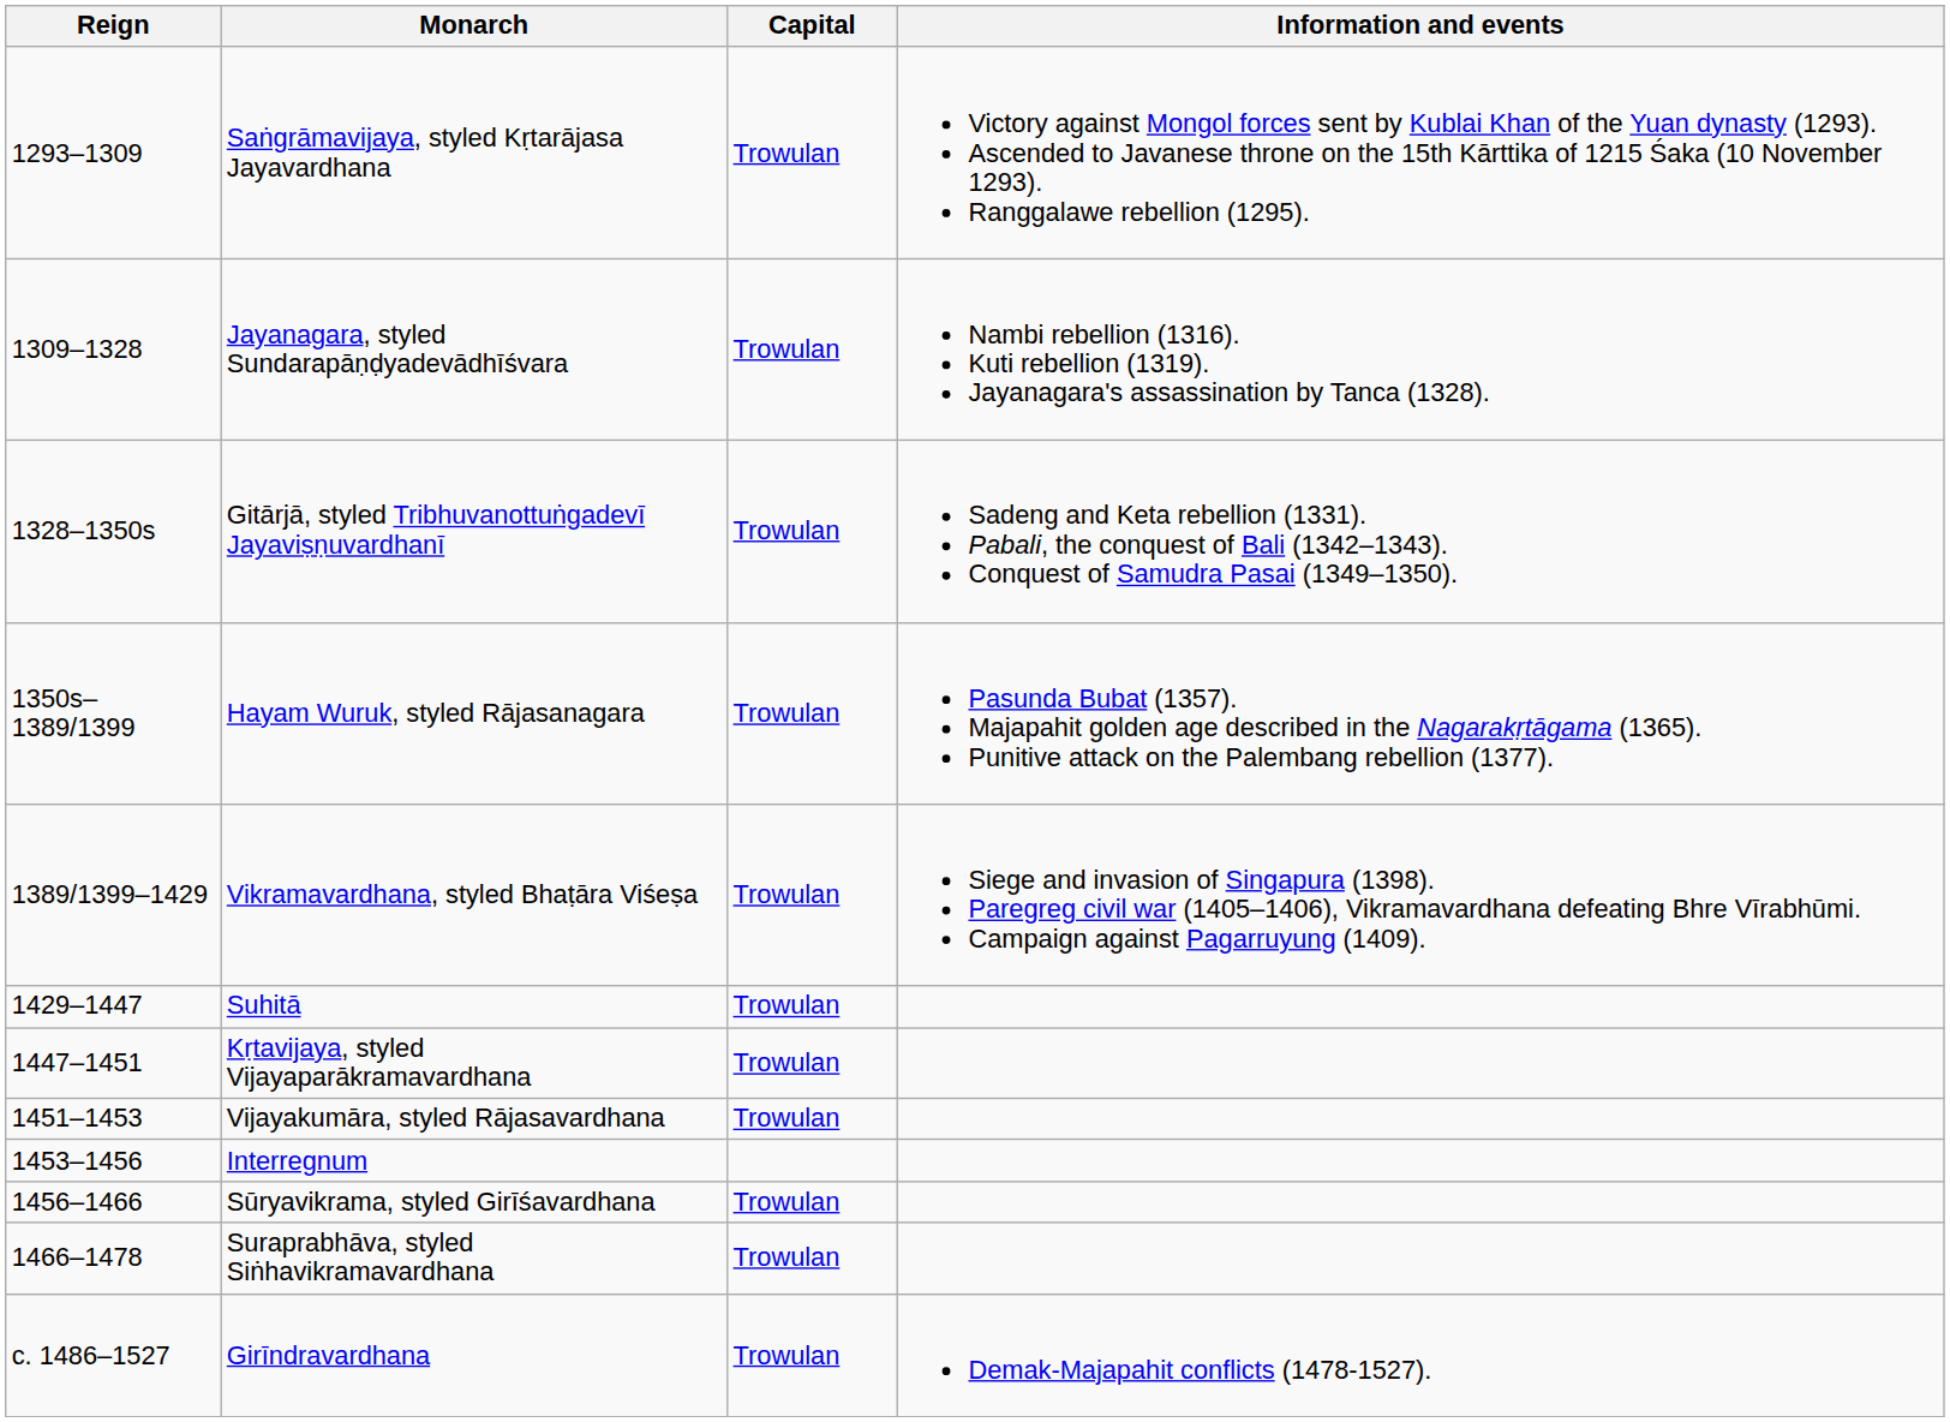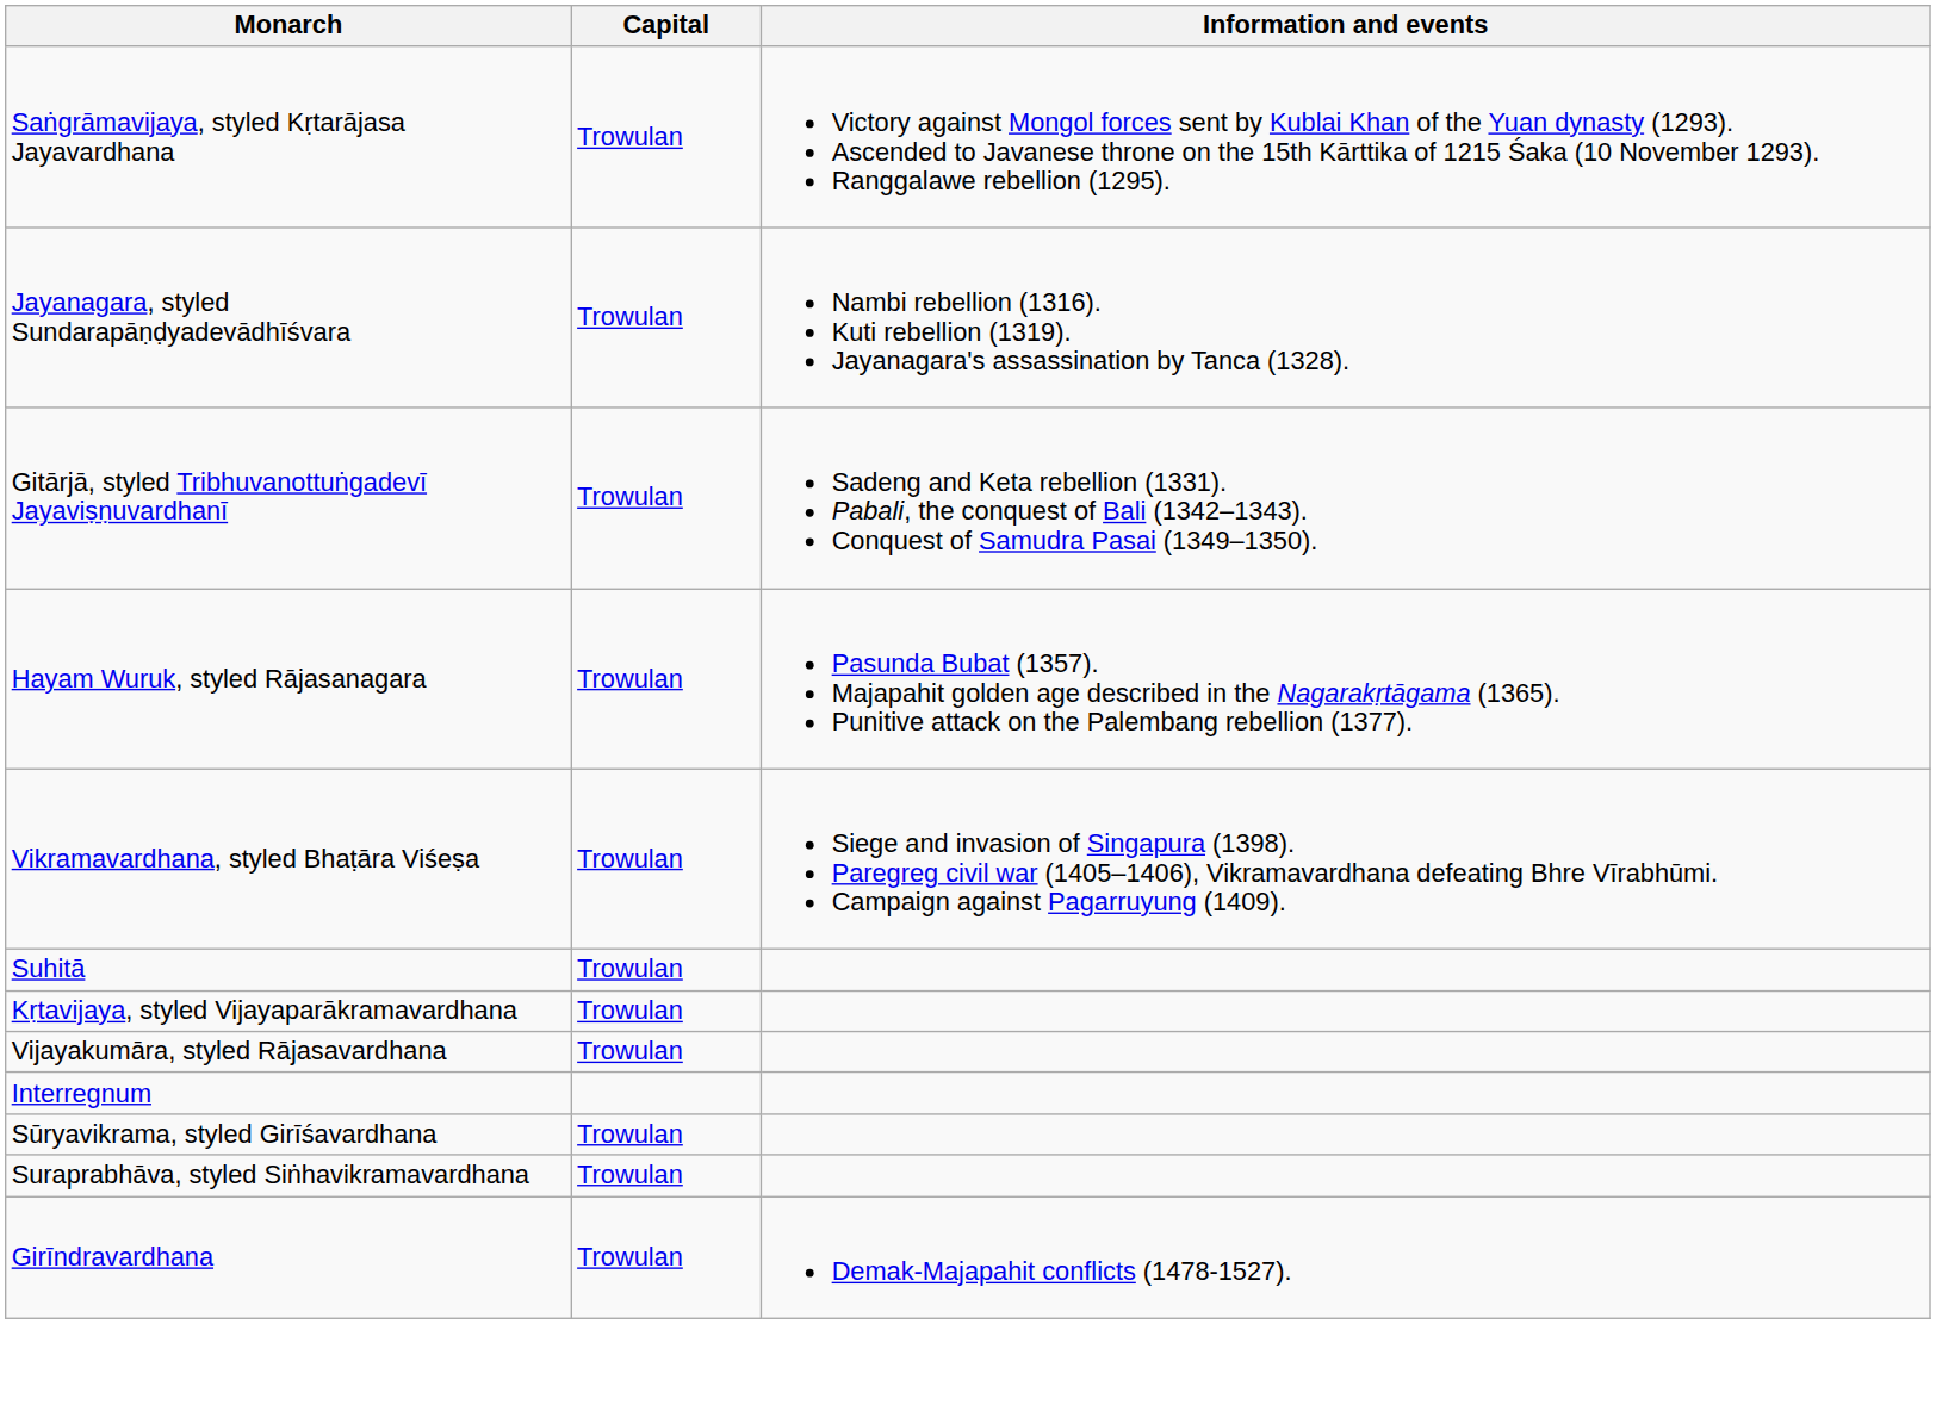- column: Reign | 1293–1309 | 1309–1328 | 1328–1350s | 1350s–1389/1399 | 1389/1399–1429 | 1429–1447 | 1447–1451 | 1451–1453 | 1453–1456 | 1456–1466 | 1466–1478 | c. 1486–1527
